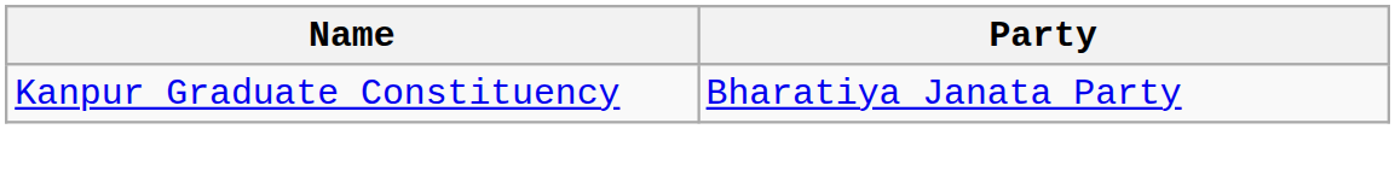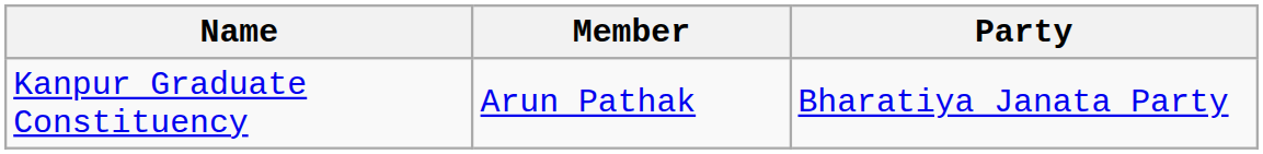+ column: Member | Arun Pathak
